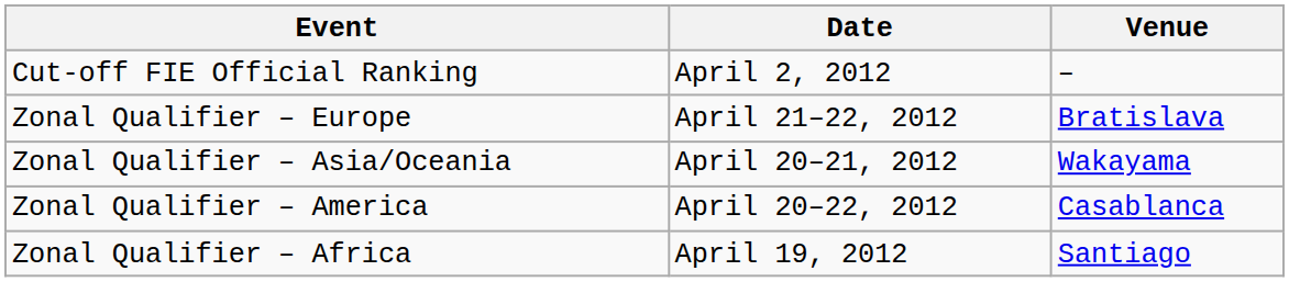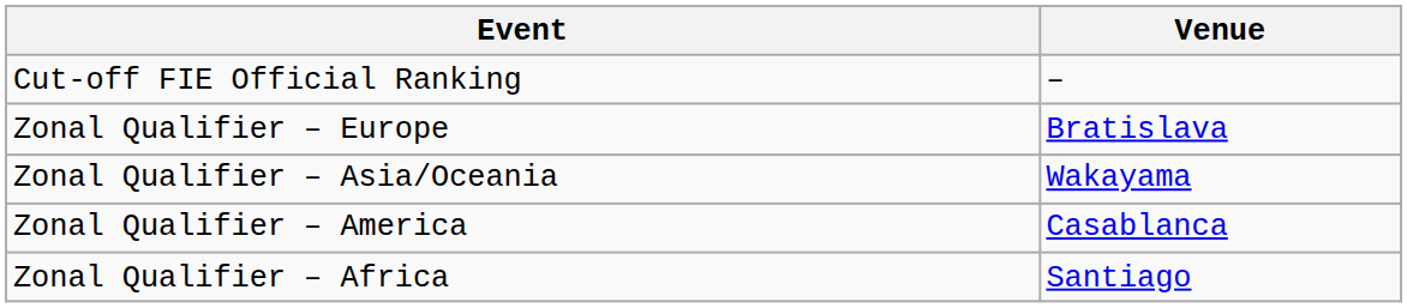- column: Date | April 2, 2012 | April 21–22, 2012 | April 20–21, 2012 | April 20–22, 2012 | April 19, 2012
